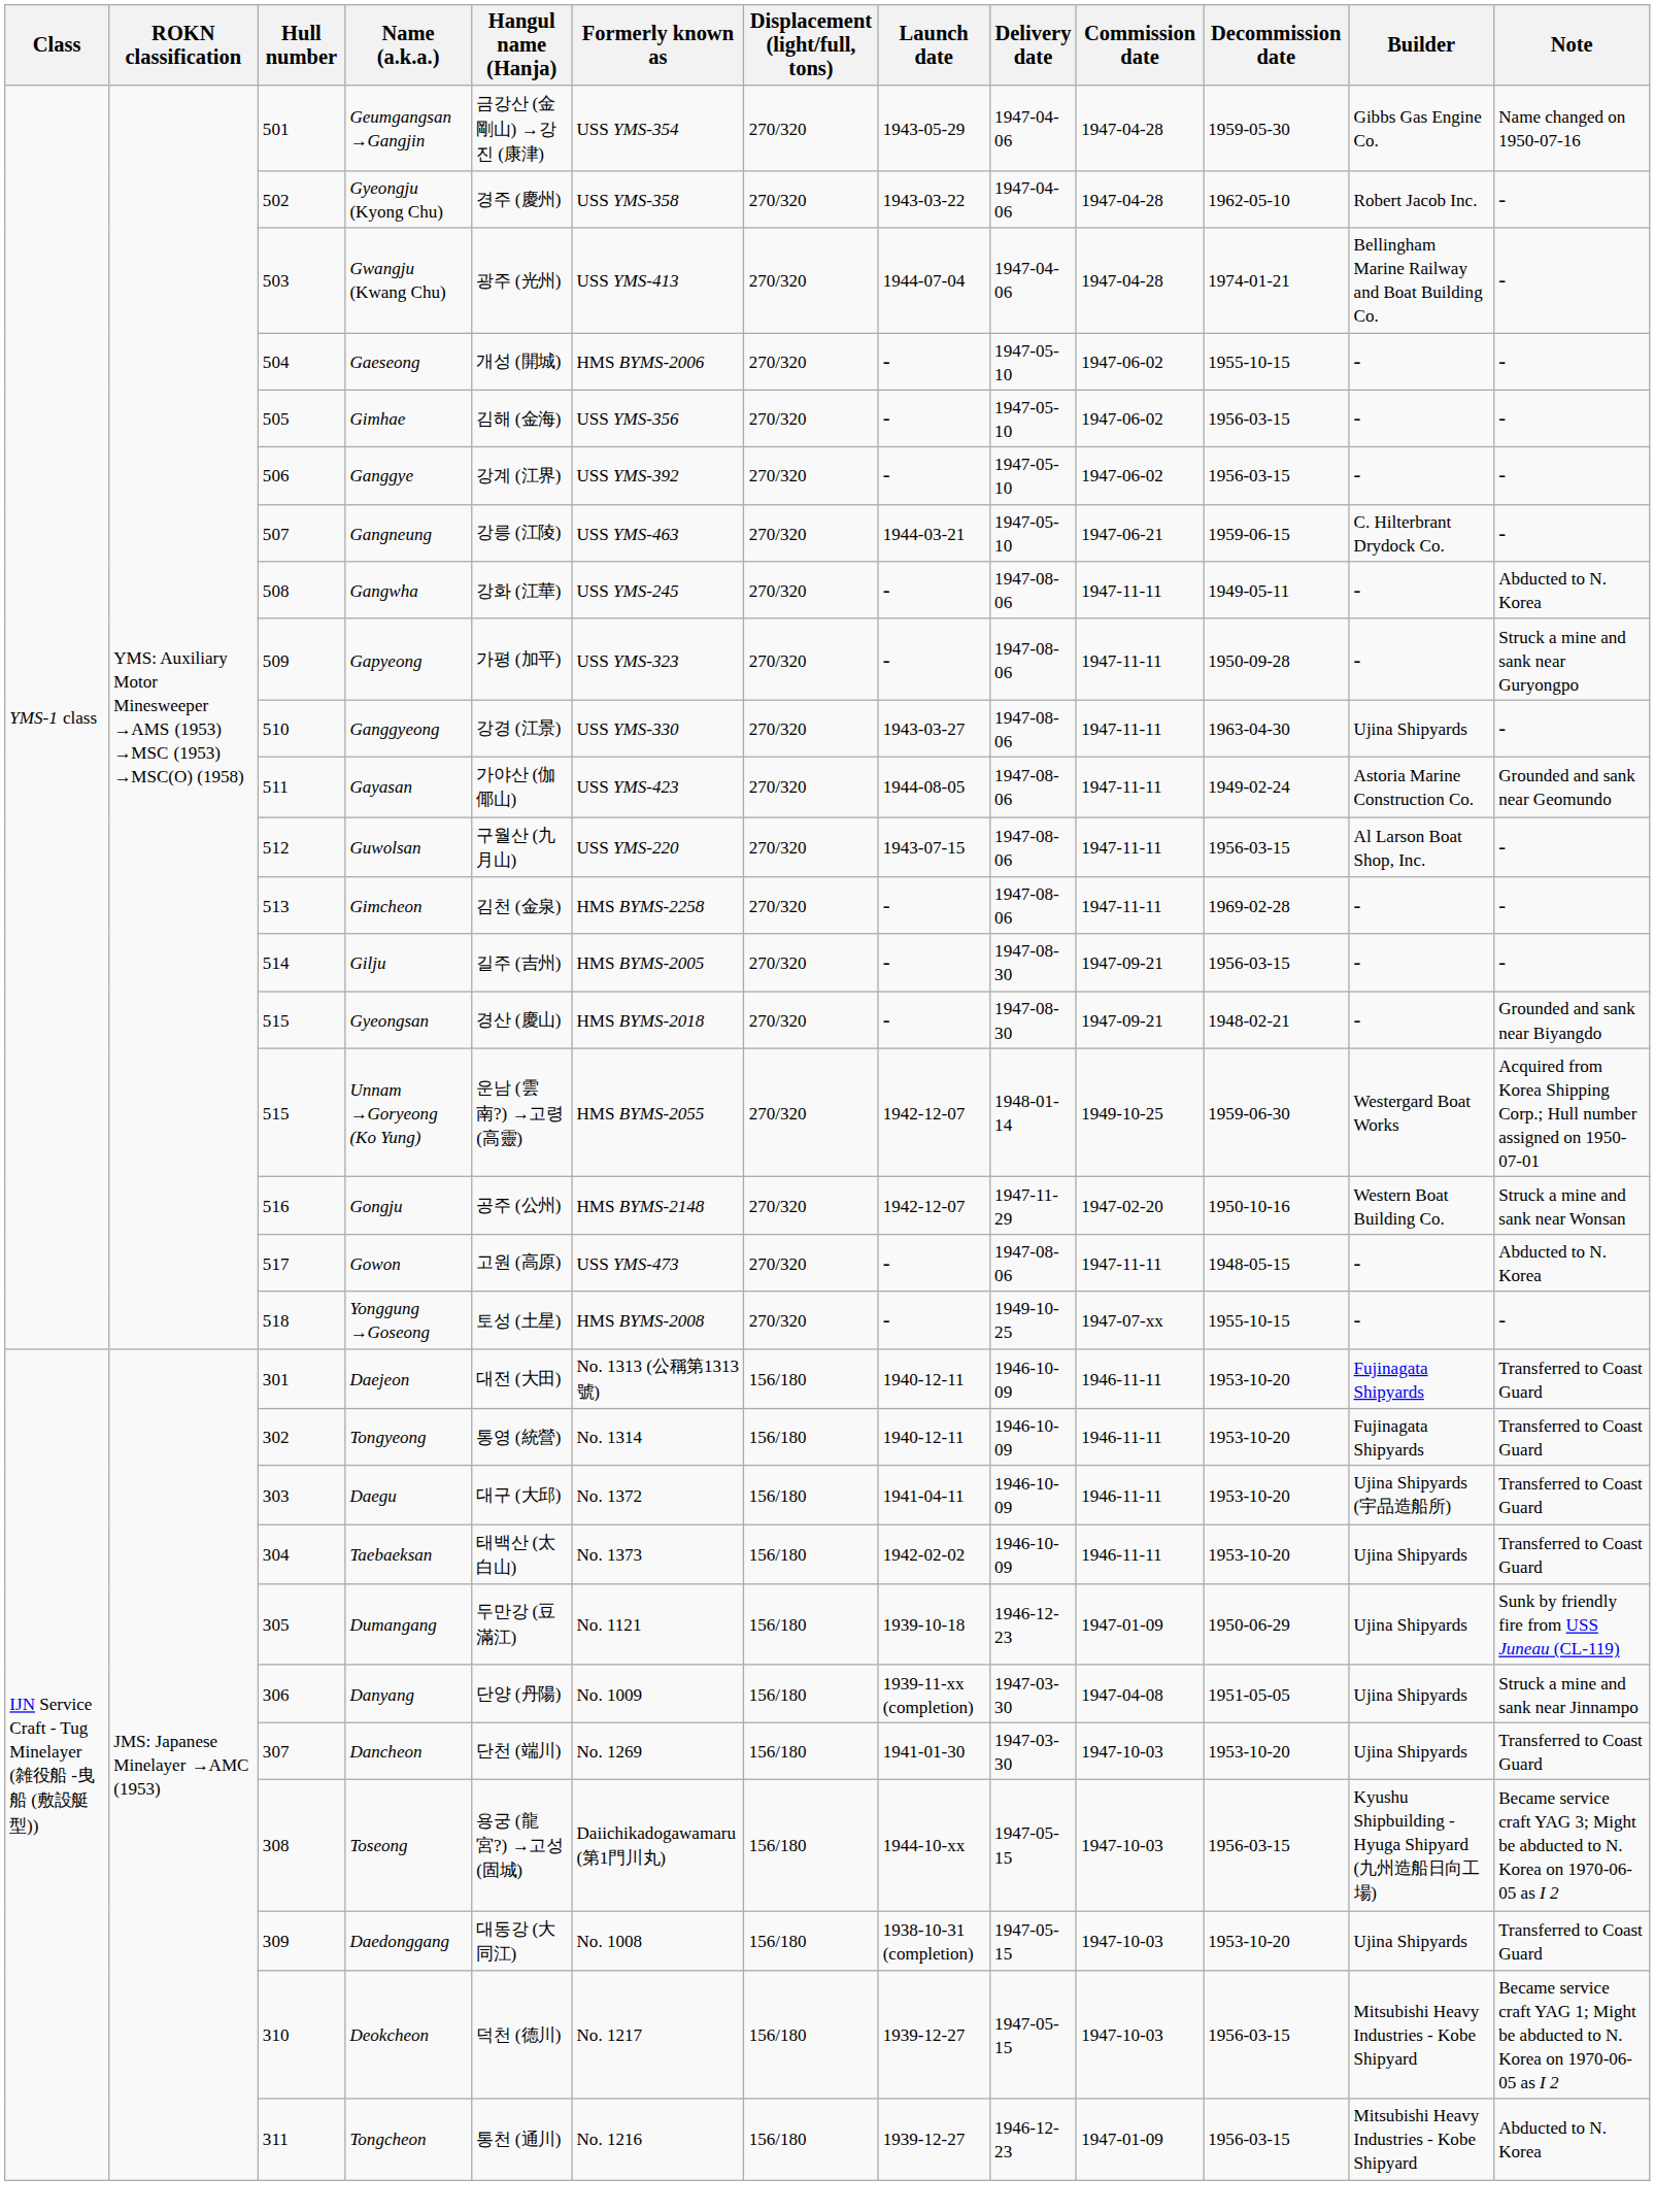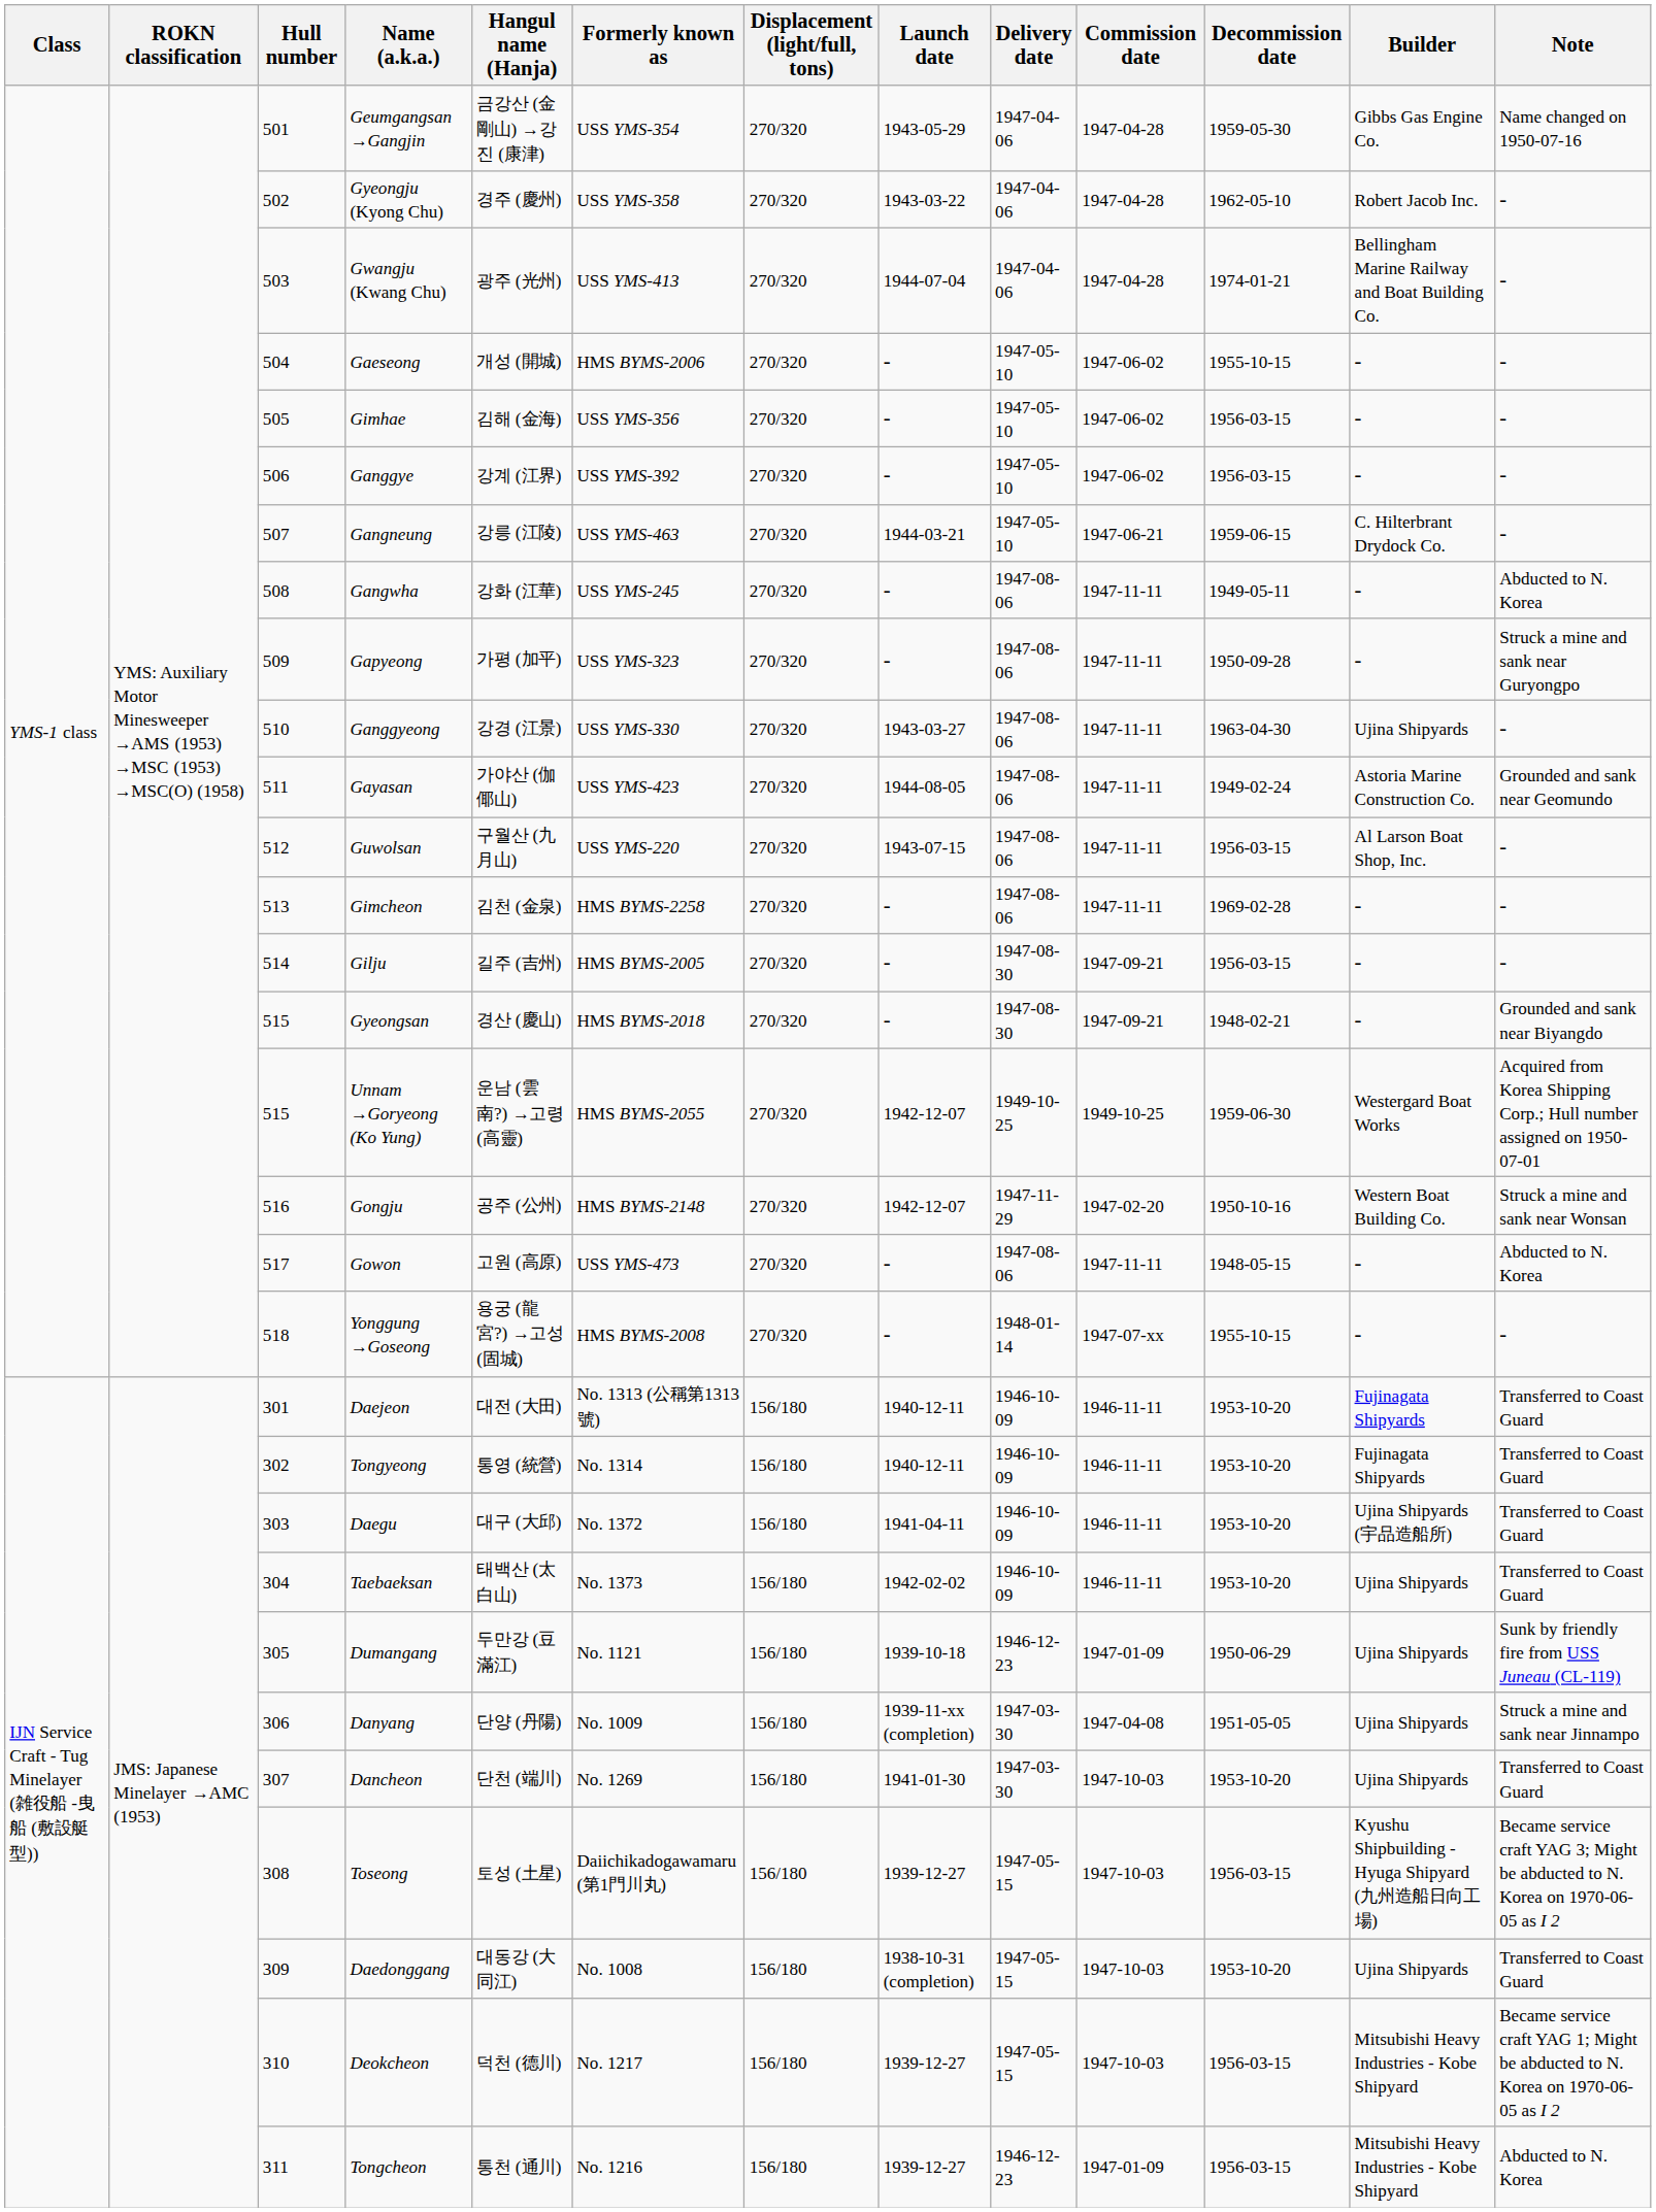Unnam →Goryeong (Ko Yung) | Delivery date: 1948-01-14 -> 1949-10-25
Yonggung →Goseong | Hangul name (Hanja): 토성 (土星) -> 용궁 (龍宮?) →고성 (固城)
Yonggung →Goseong | Delivery date: 1949-10-25 -> 1948-01-14
Toseong | Hangul name (Hanja): 용궁 (龍宮?) →고성 (固城) -> 토성 (土星)
Toseong | Launch date: 1944-10-xx -> 1939-12-27
